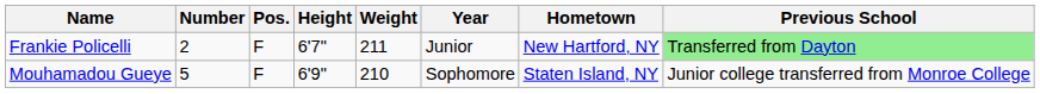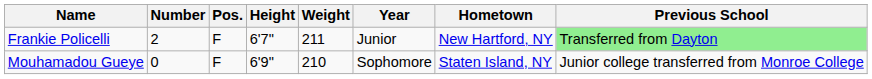Mouhamadou Gueye | Number: 5 -> 0
